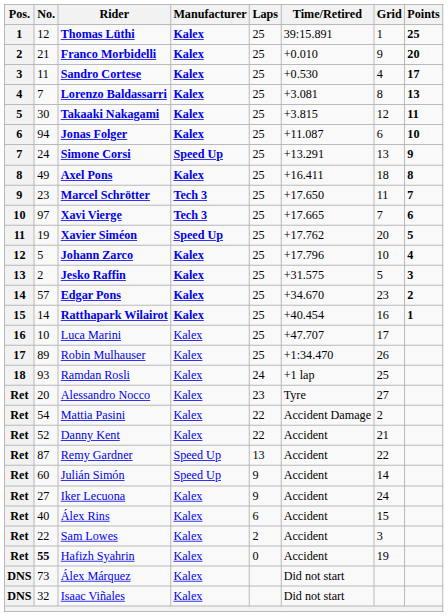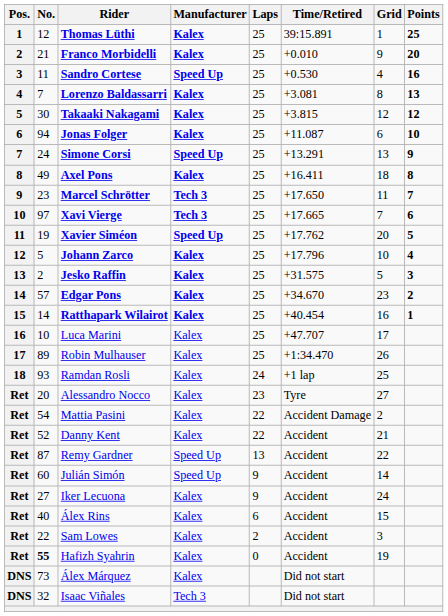Sandro Cortese | Manufacturer: Kalex -> Speed Up
Sandro Cortese | Points: 17 -> 16
Takaaki Nakagami | Points: 11 -> 12
Isaac Viñales | Manufacturer: Kalex -> Tech 3
